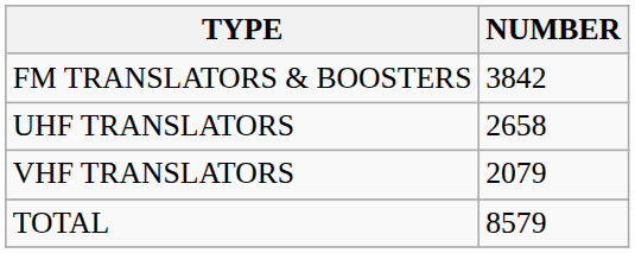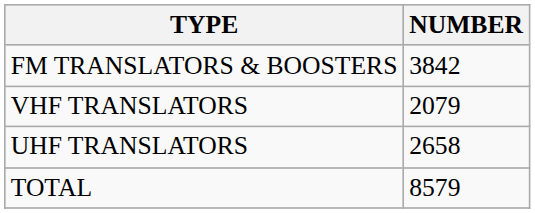rows swapped: UHF TRANSLATORS <-> VHF TRANSLATORS
